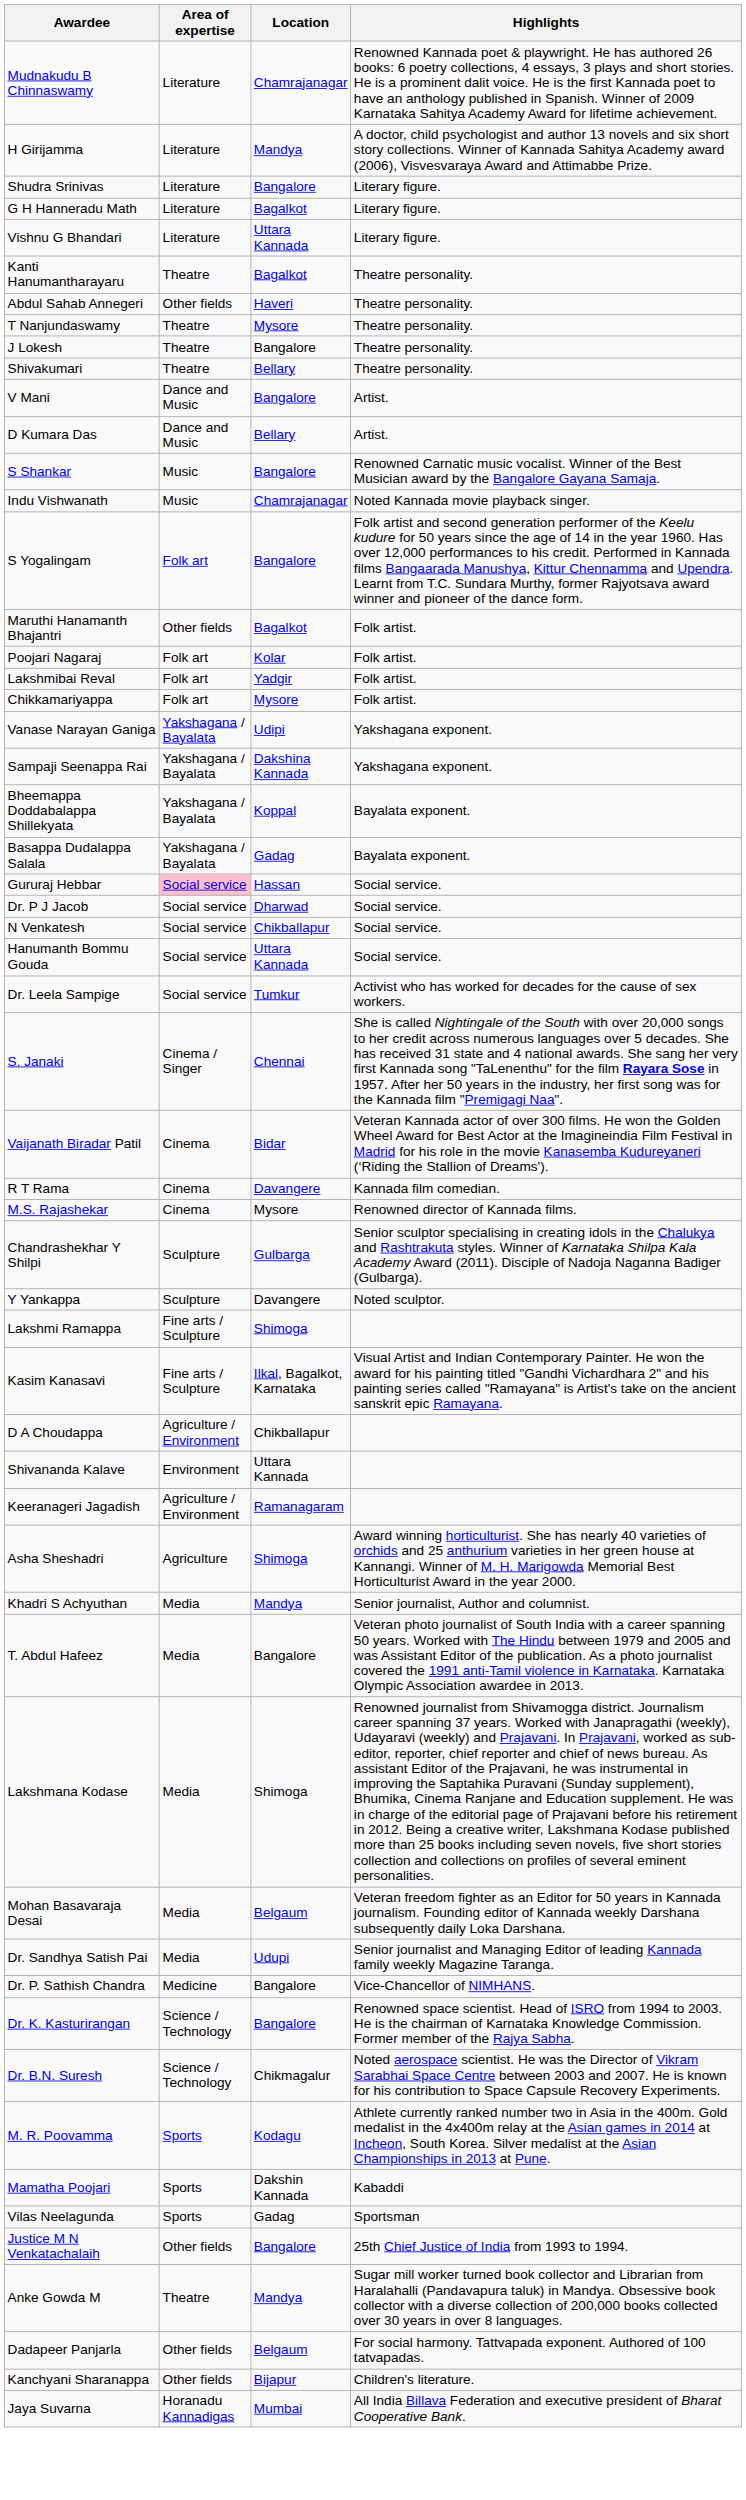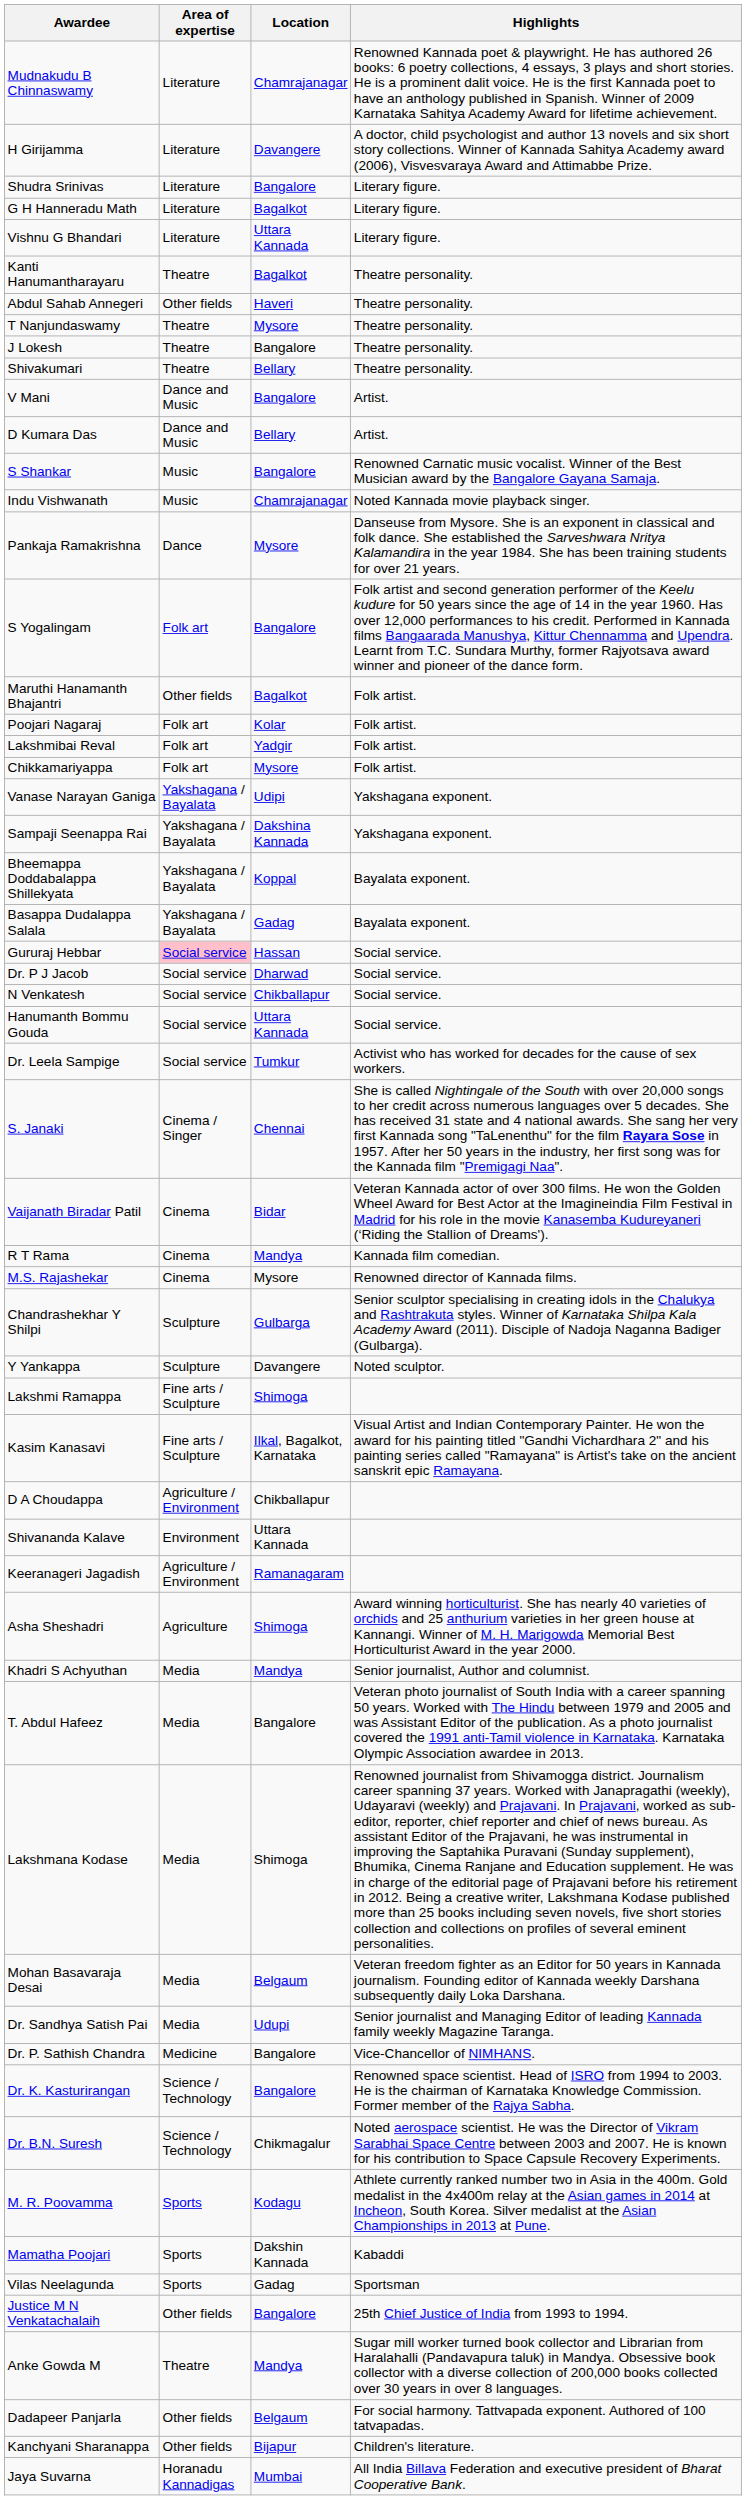H Girijamma | Location: Mandya -> Davangere
+ row: Pankaja Ramakrishna | Dance | Mysore | Danseuse from Mysore. She is an exponent in classical and folk dance. She established the Sarveshwara Nritya Kalamandira in the year 1984. She has been training students for over 21 years.
R T Rama | Location: Davangere -> Mandya
